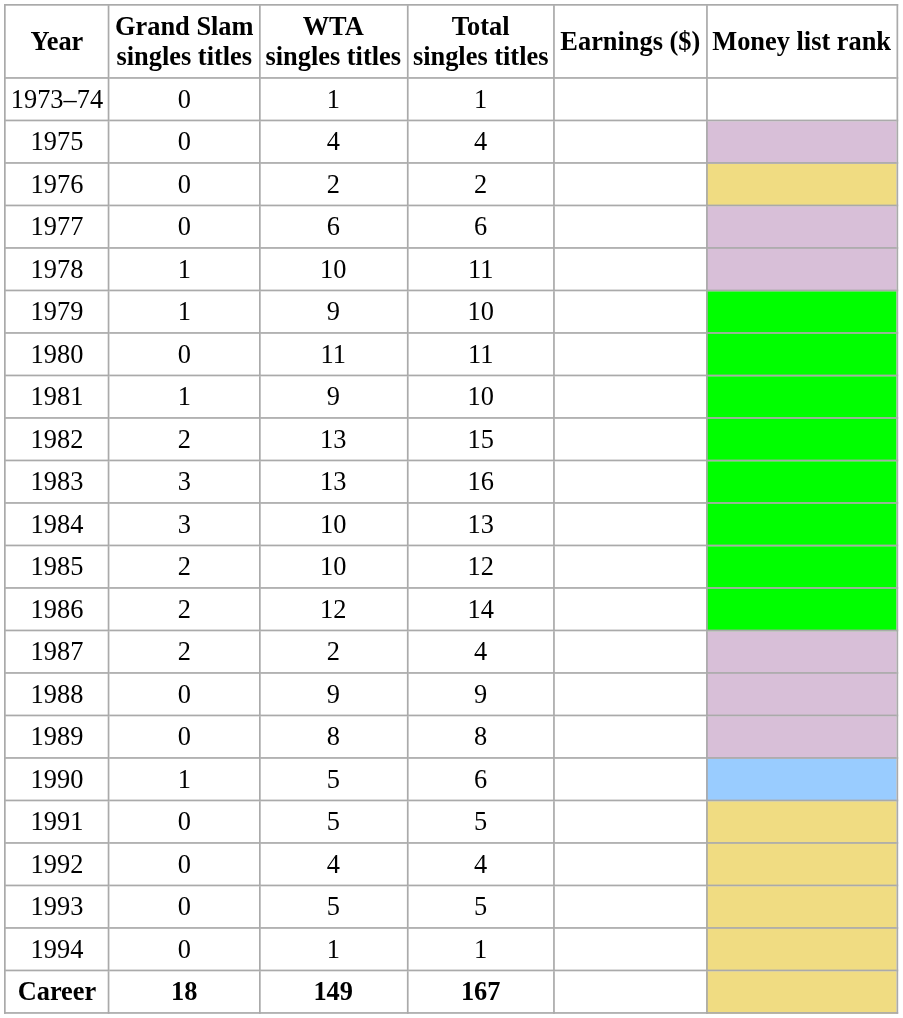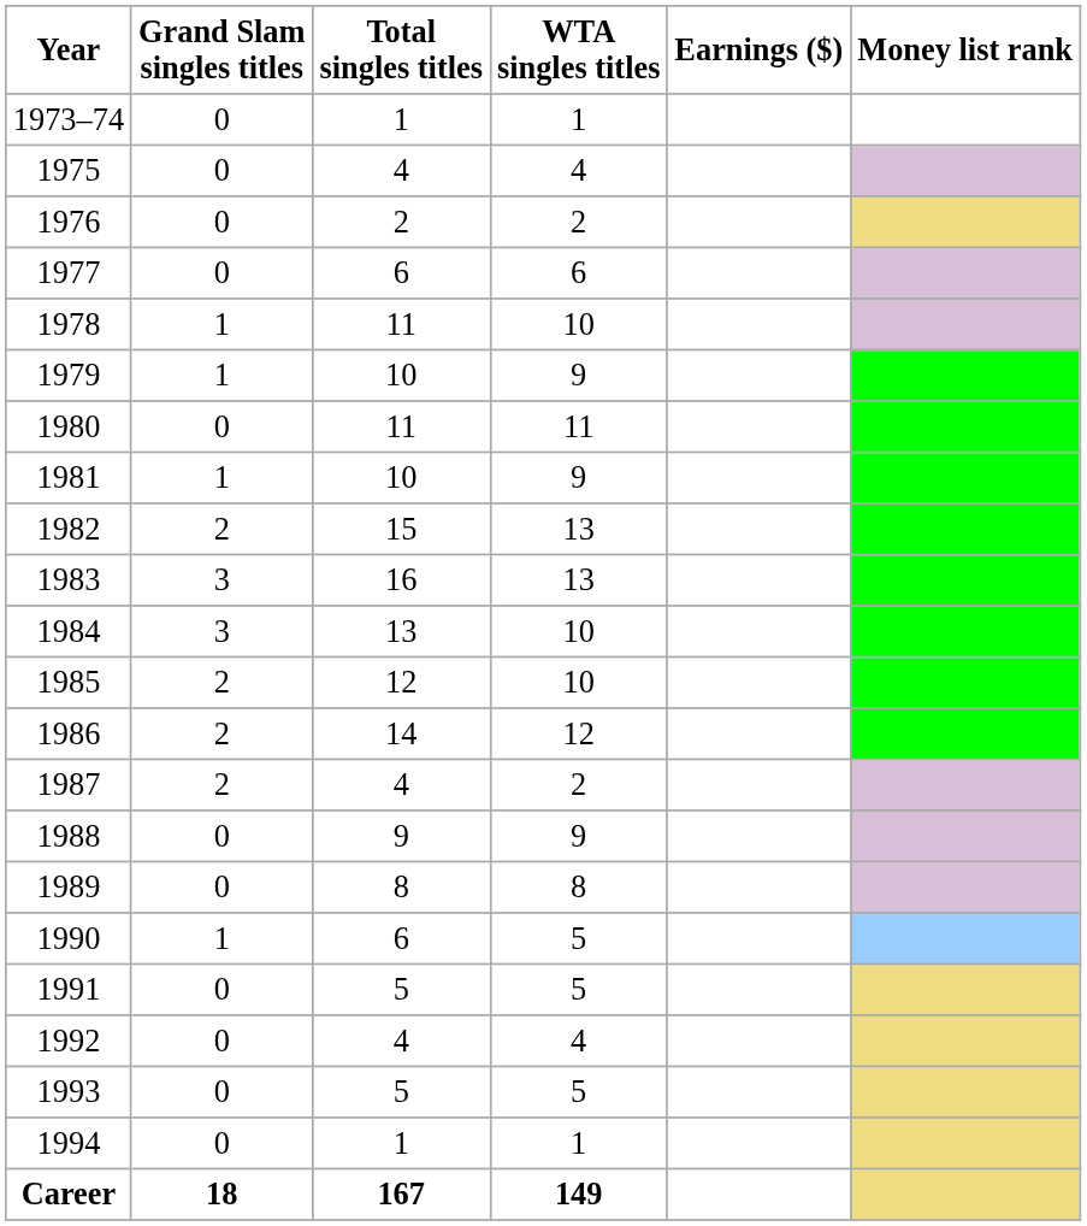columns swapped: WTA singles titles <-> Total singles titles
